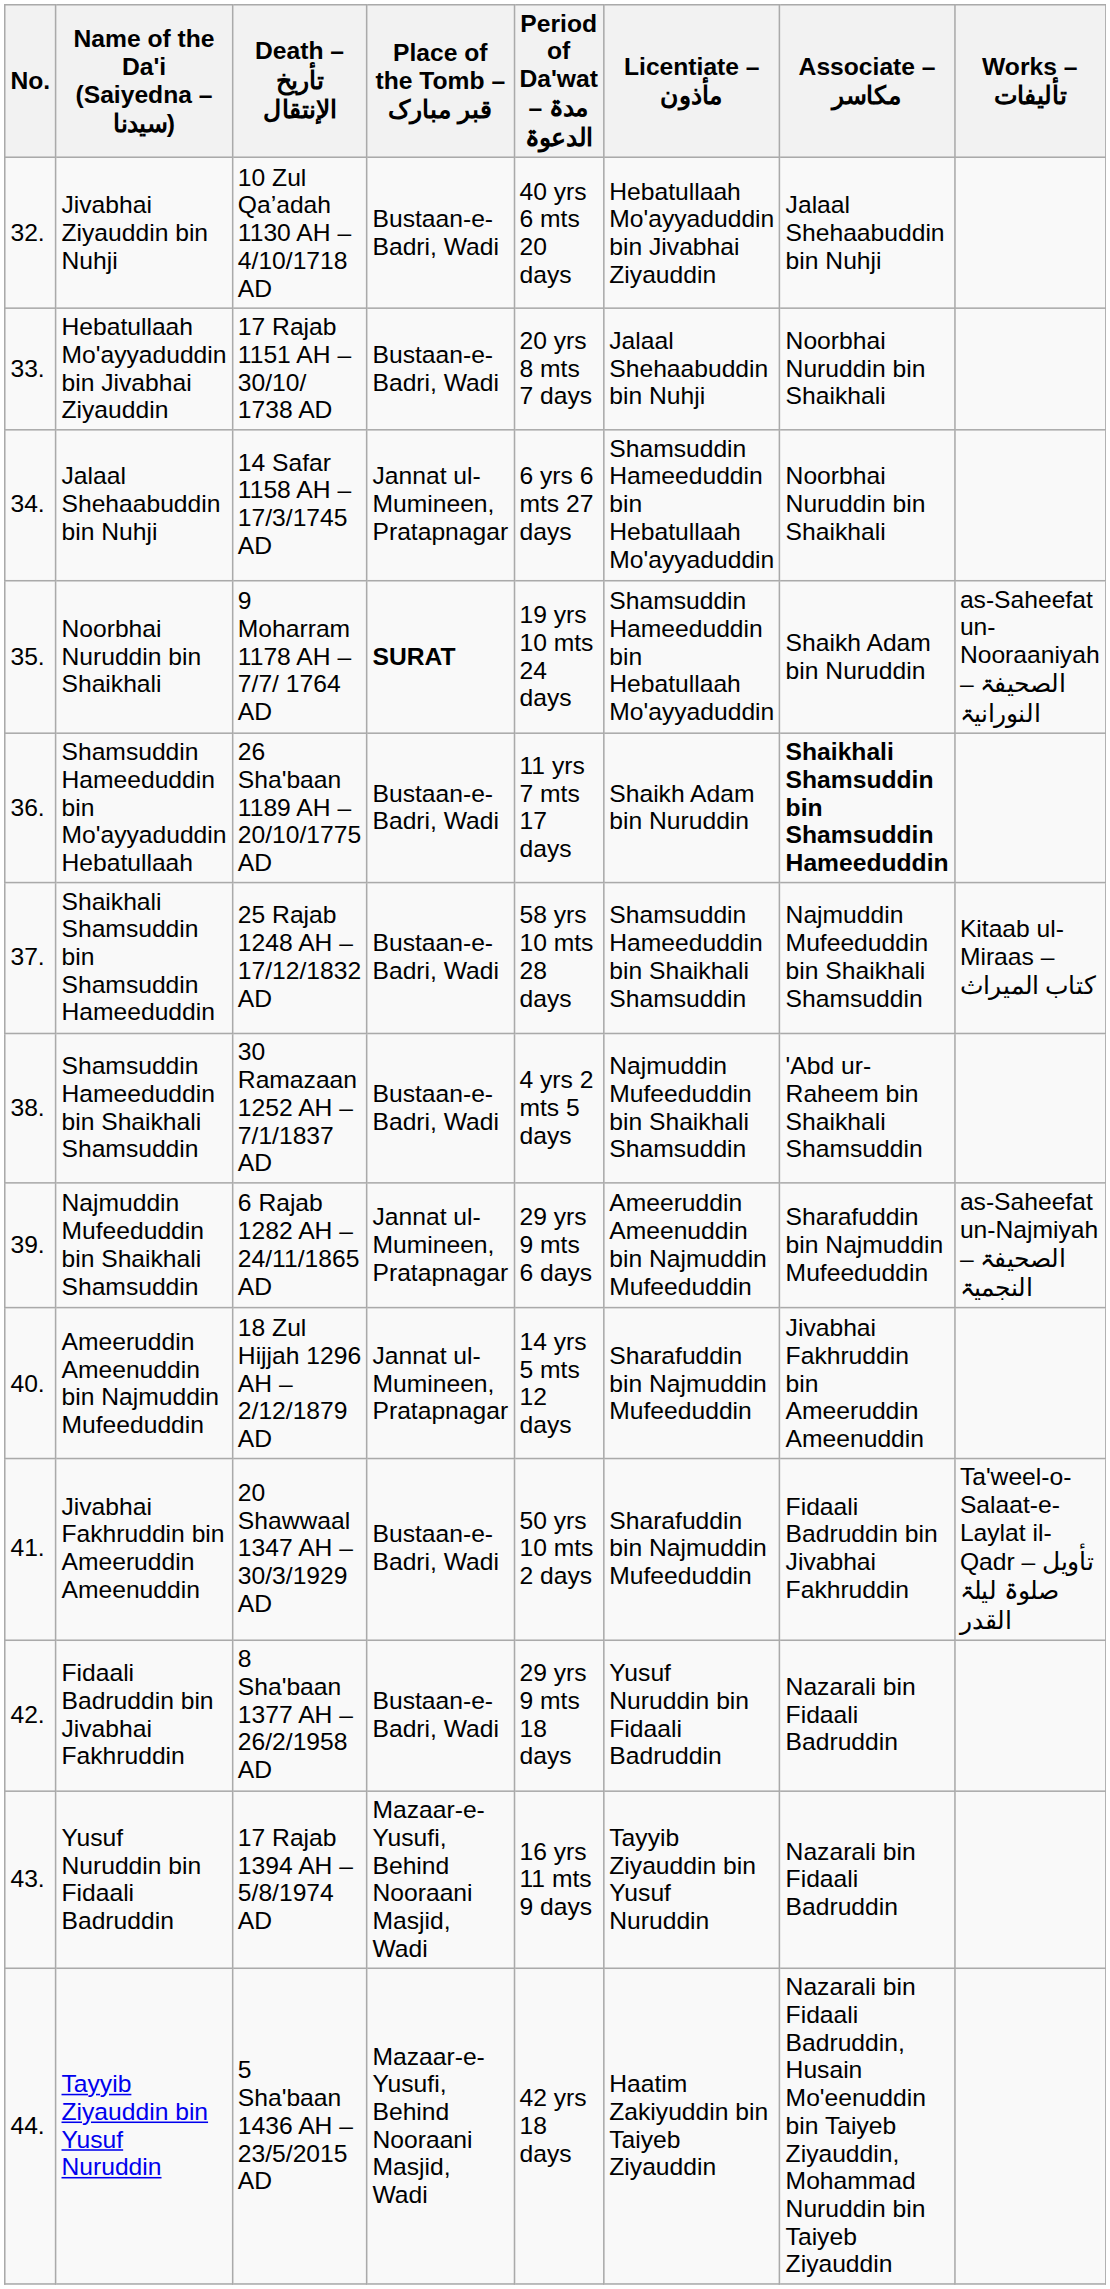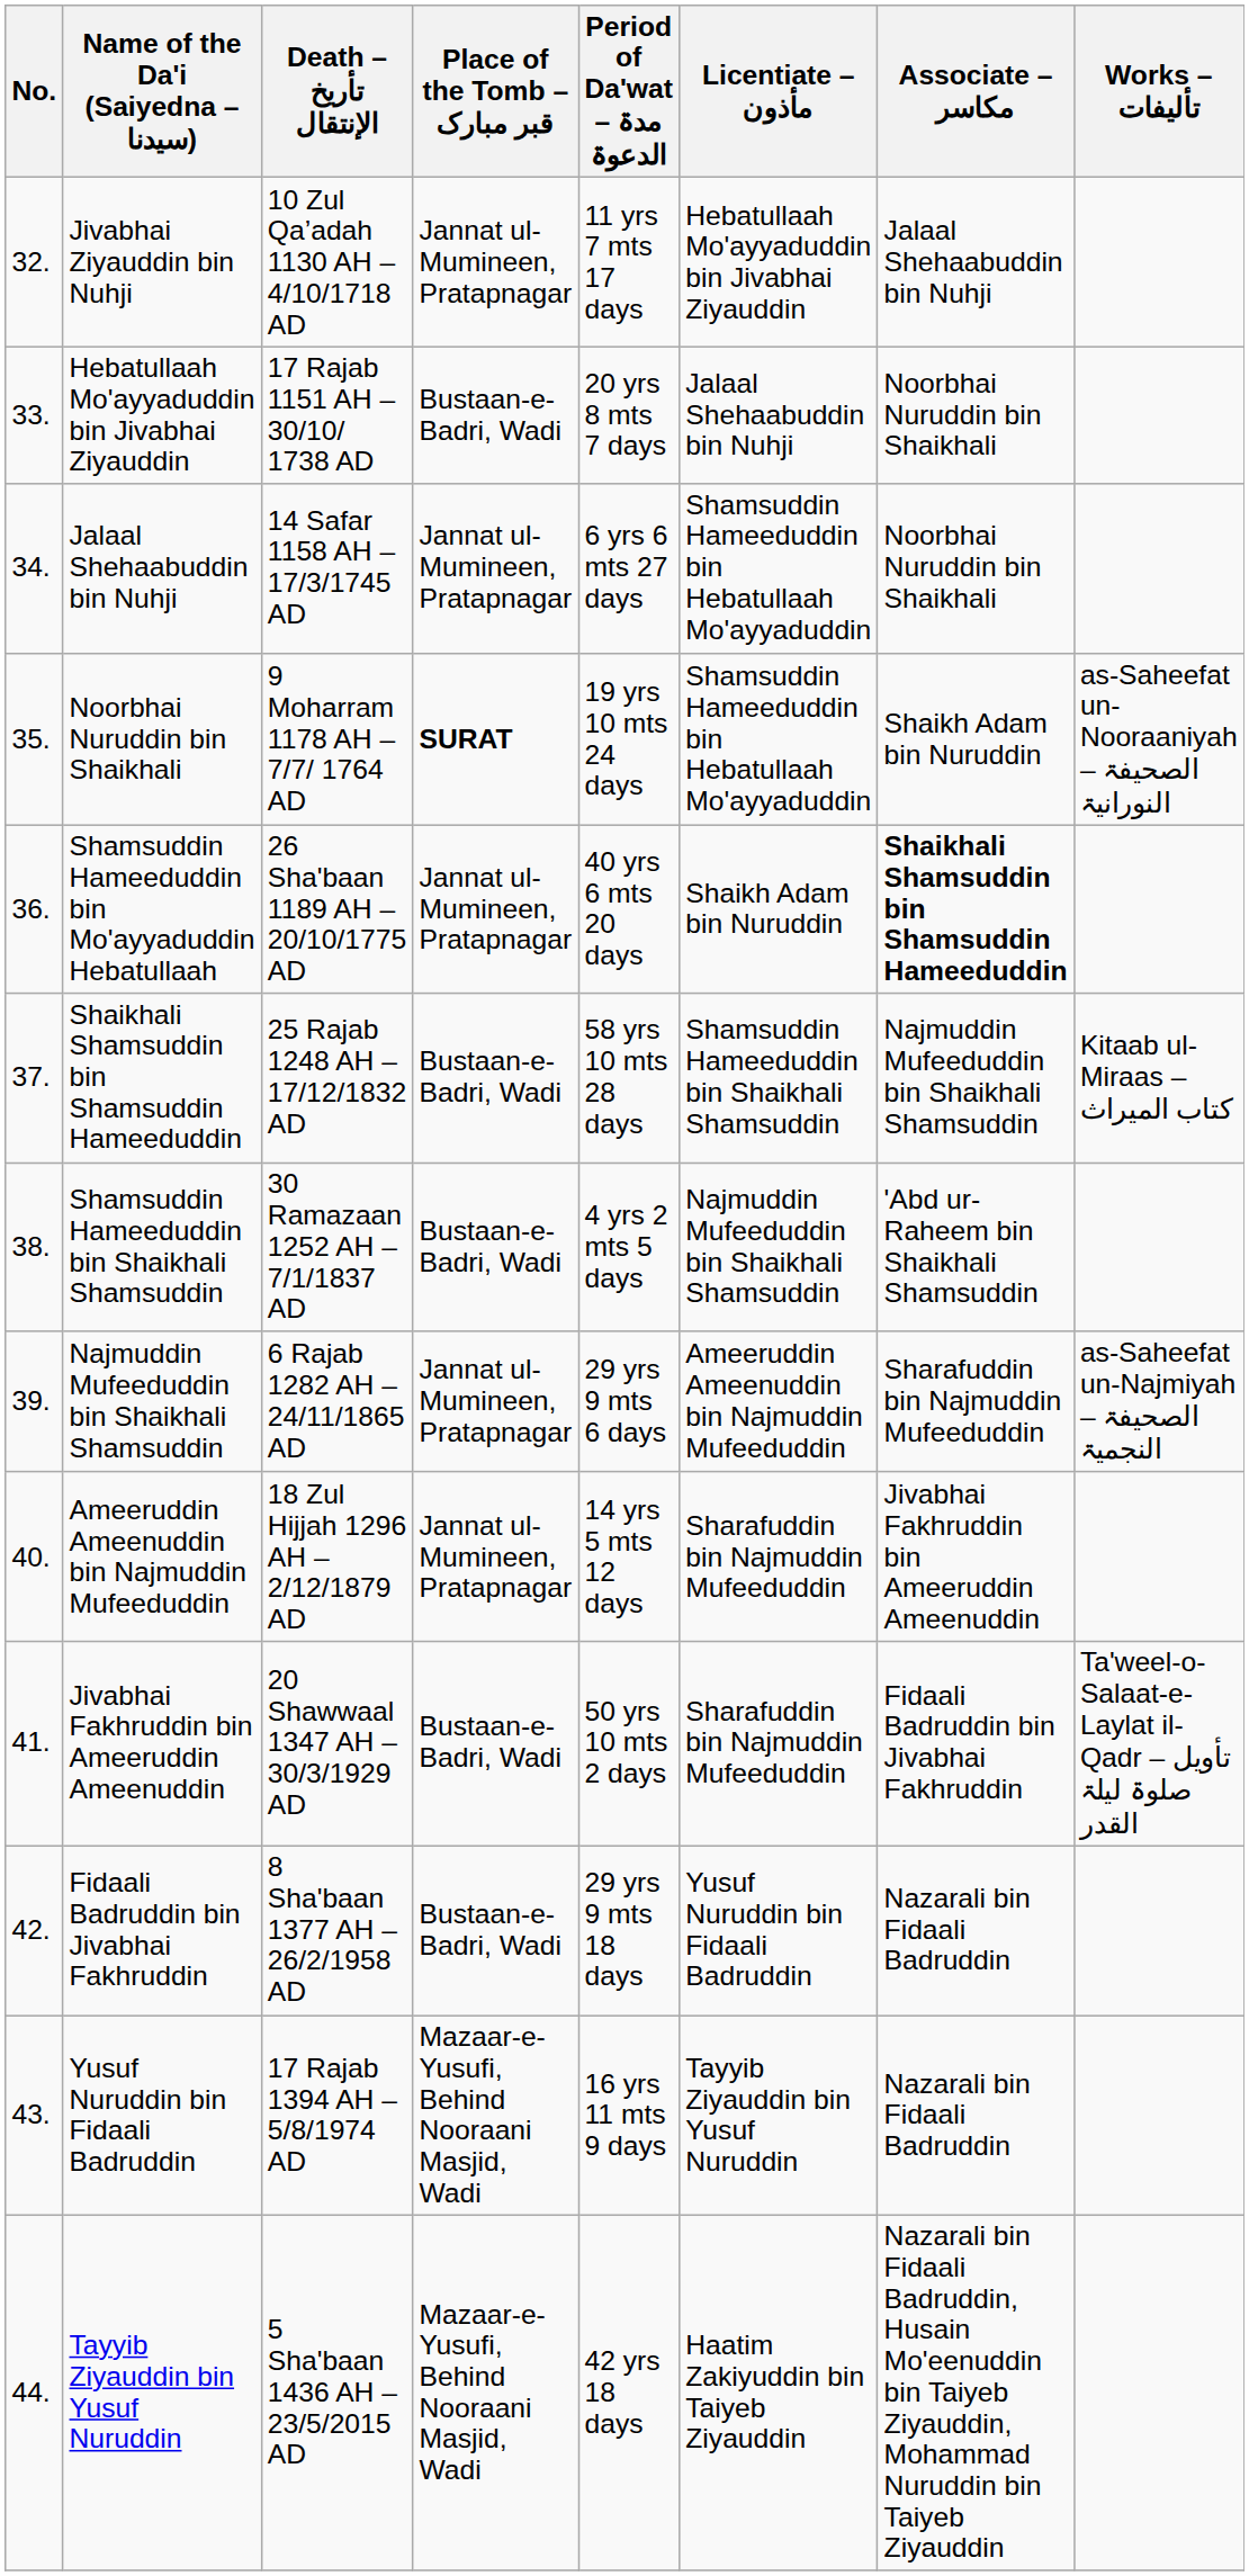Jivabhai Ziyauddin bin Nuhji | Place of the Tomb – قبر مبارک: Bustaan-e-Badri, Wadi -> Jannat ul-Mumineen, Pratapnagar
Jivabhai Ziyauddin bin Nuhji | Period of Da'wat – مدۃ الدعوۃ: 40 yrs 6 mts 20 days -> 11 yrs 7 mts 17 days
Shamsuddin Hameeduddin bin Mo'ayyaduddin Hebatullaah | Place of the Tomb – قبر مبارک: Bustaan-e-Badri, Wadi -> Jannat ul-Mumineen, Pratapnagar
Shamsuddin Hameeduddin bin Mo'ayyaduddin Hebatullaah | Period of Da'wat – مدۃ الدعوۃ: 11 yrs 7 mts 17 days -> 40 yrs 6 mts 20 days
